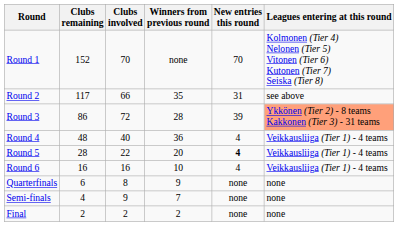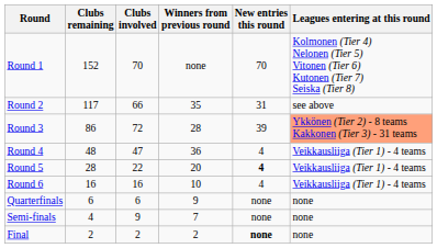Round 4 | Clubs involved: 40 -> 47
Quarterfinals | Clubs involved: 8 -> 6
Final | New entries this round: normal -> bold
